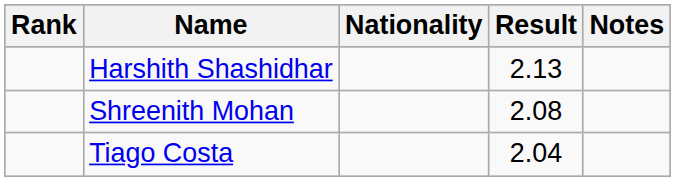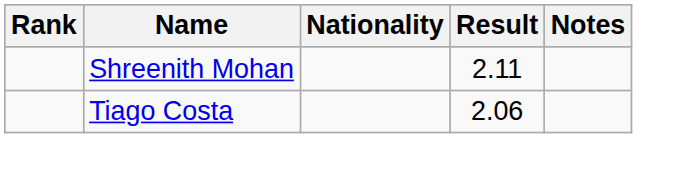- row: Harshith Shashidhar | 2.13
Shreenith Mohan | Result: 2.08 -> 2.11
Tiago Costa | Result: 2.04 -> 2.06
